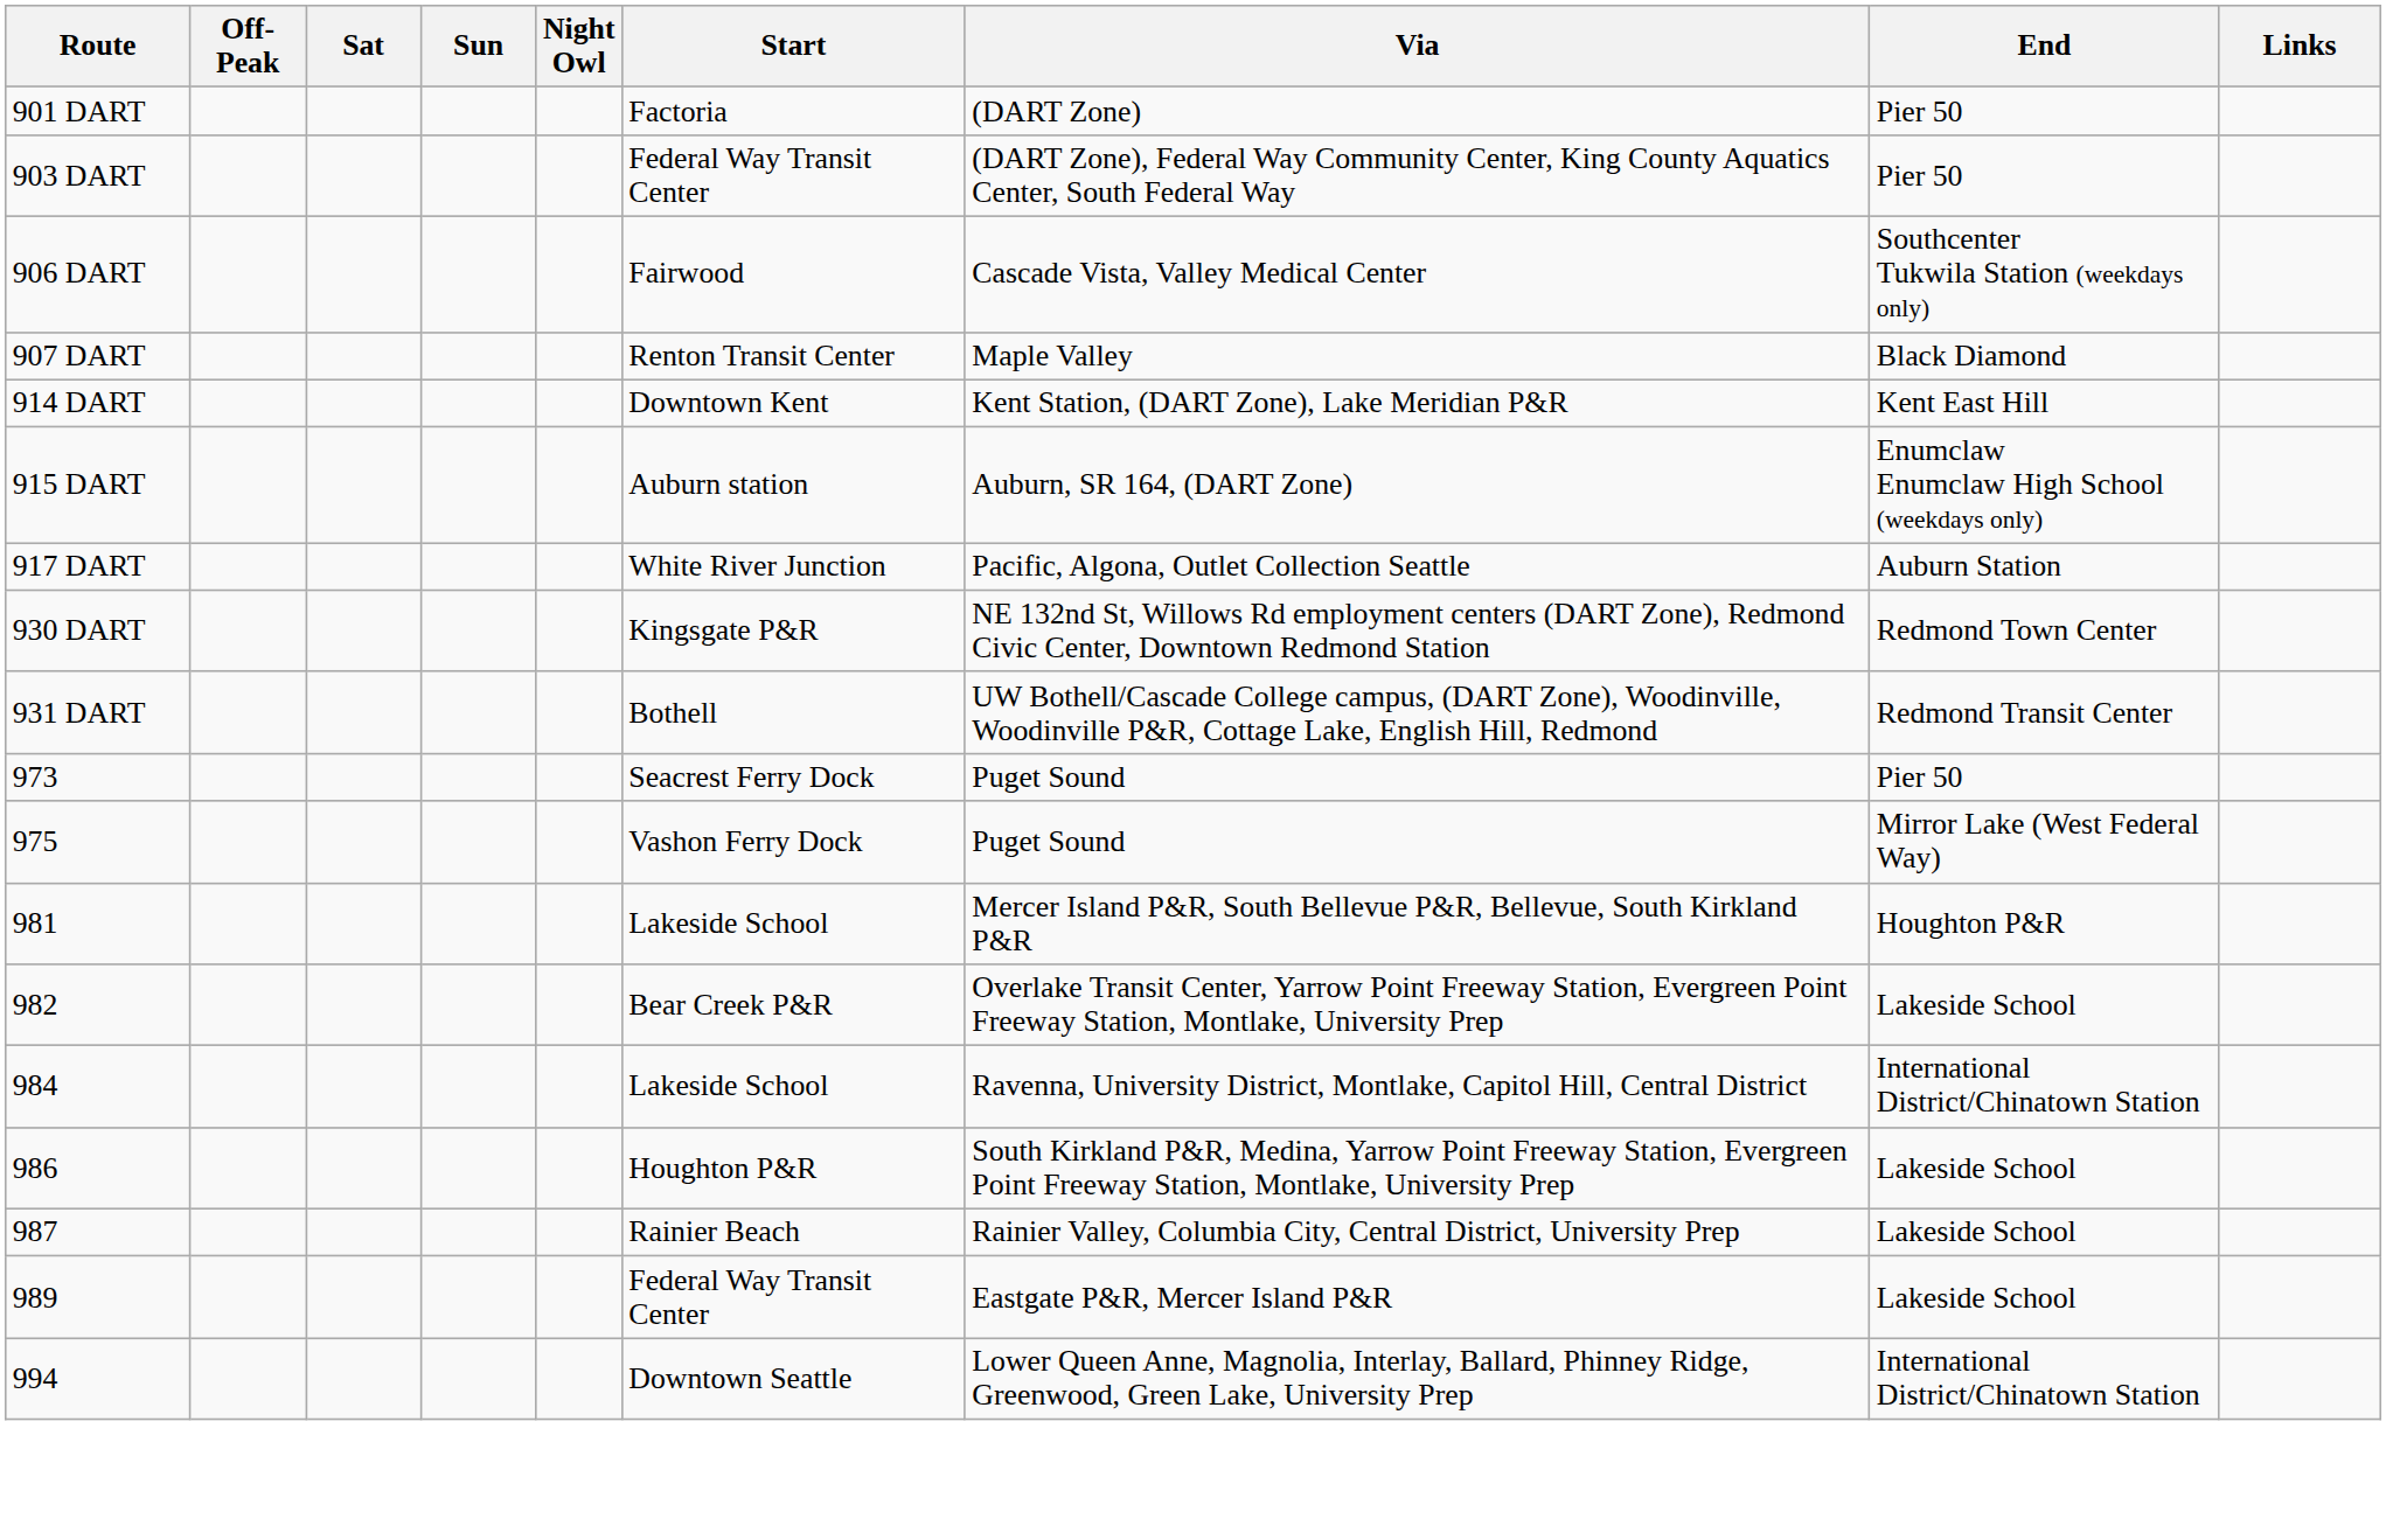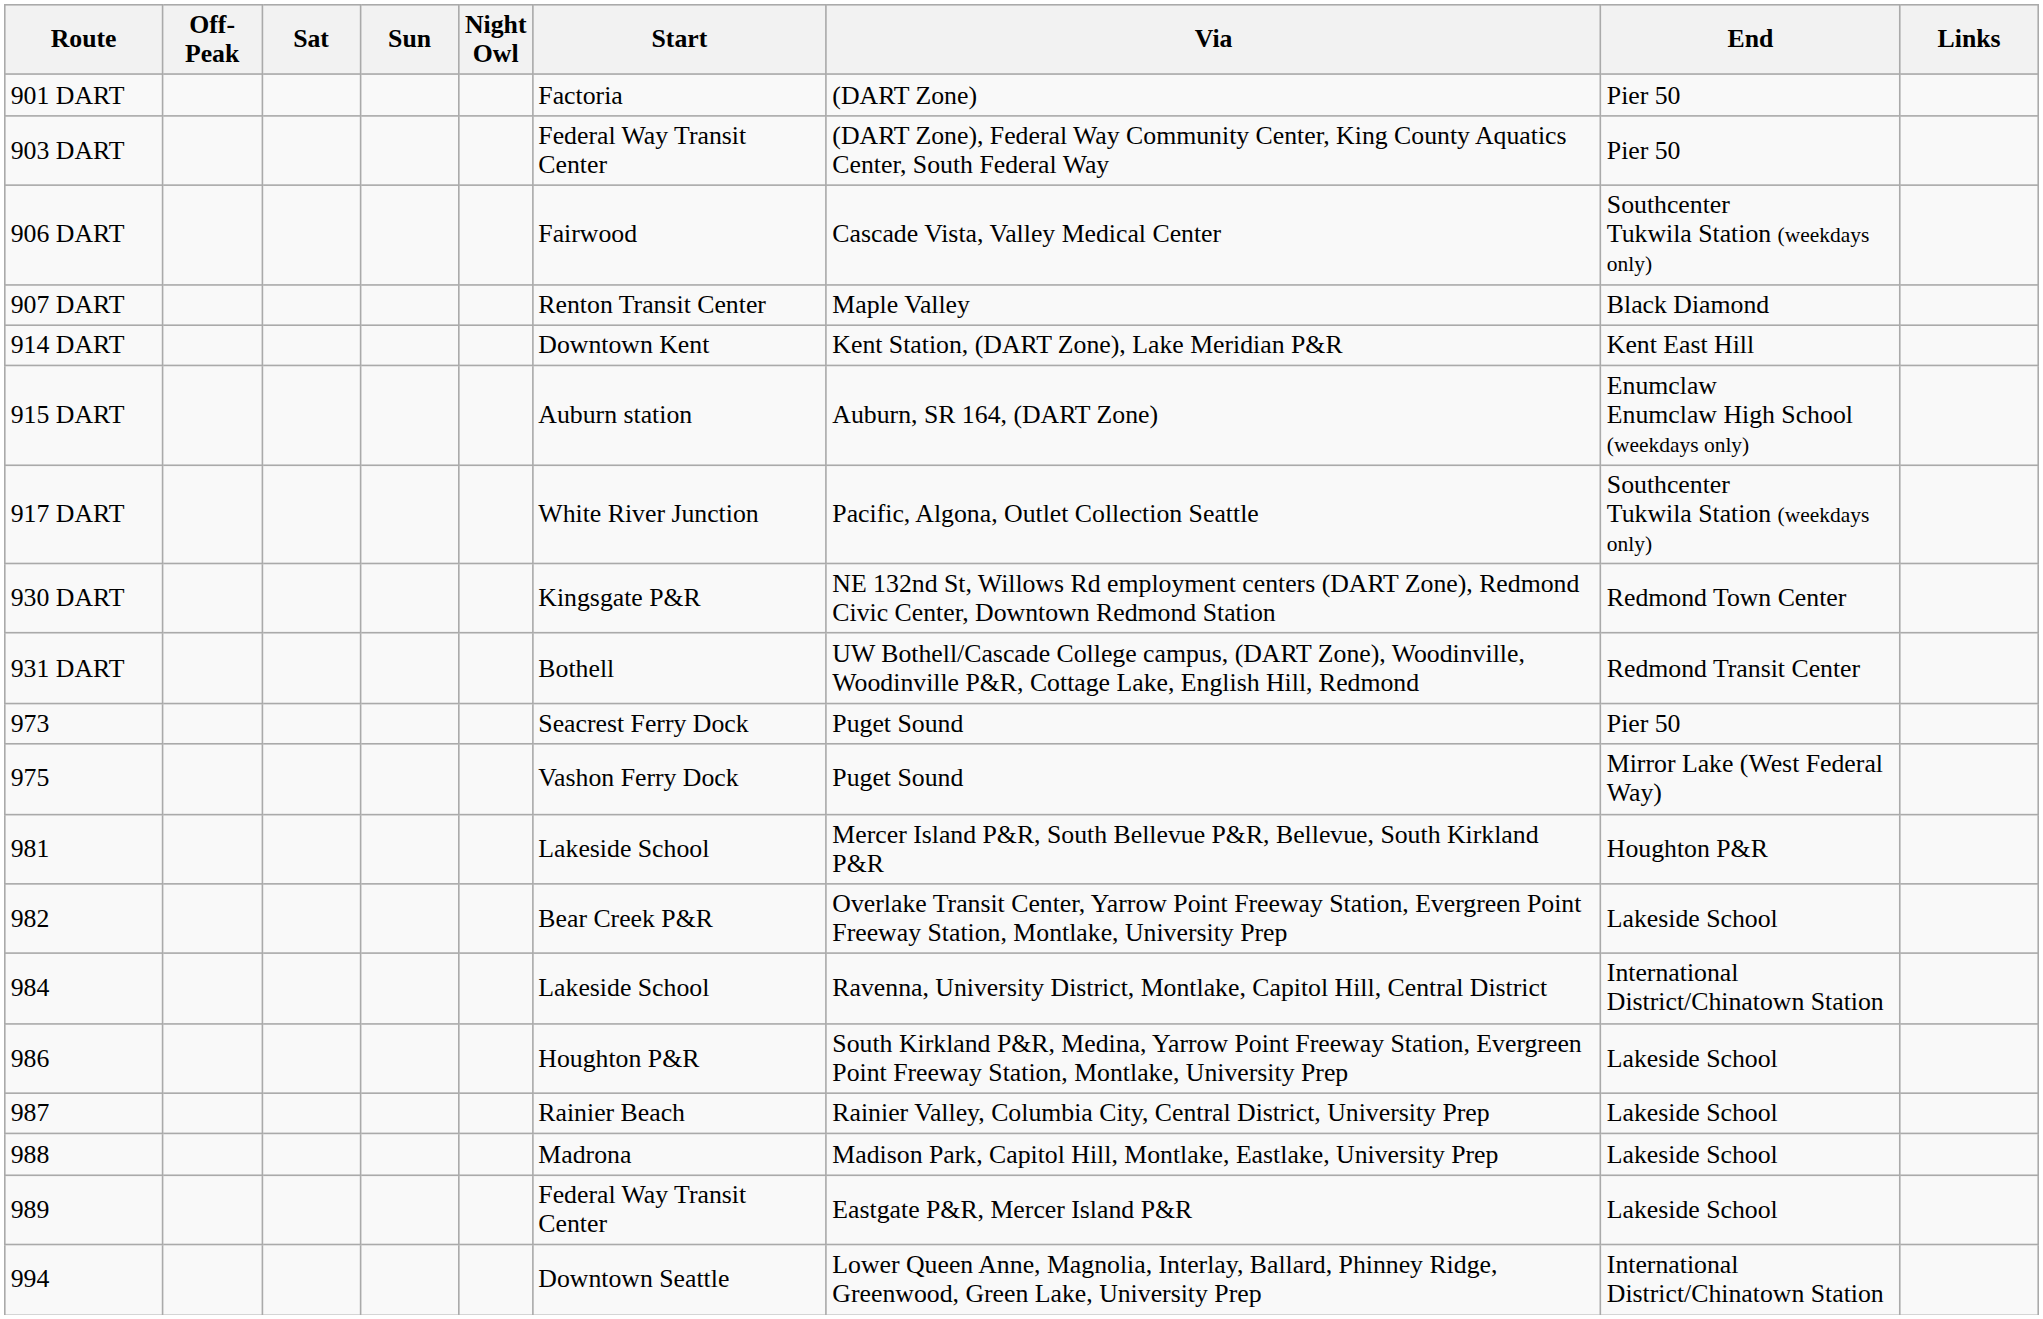917 DART | End: Auburn Station -> Southcenter Tukwila Station (weekdays only)
+ row: 988 | Madrona | Madison Park, Capitol Hill, Montlake, Eastlake, University Prep | Lakeside School
